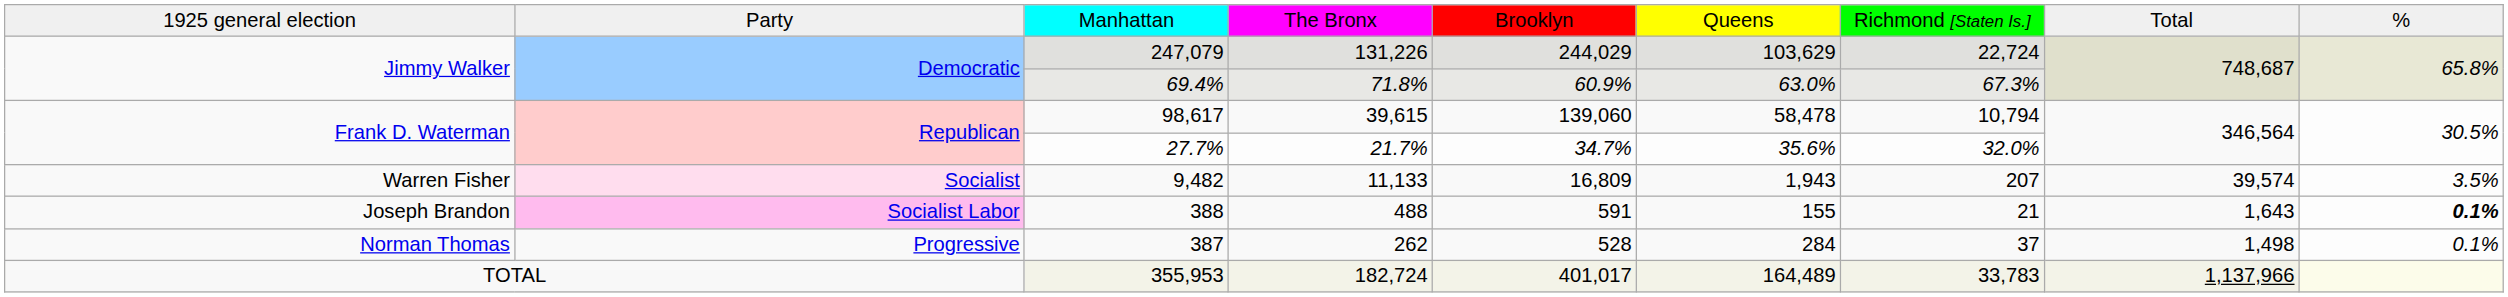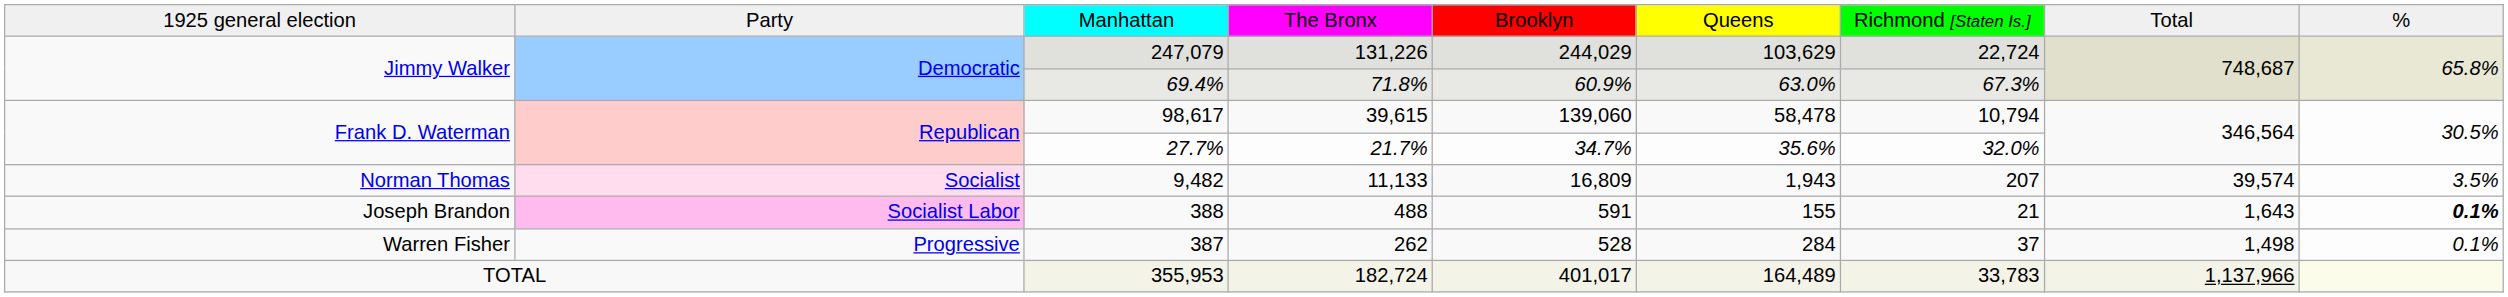9,482 | column 1: Warren Fisher -> Norman Thomas
387 | column 1: Norman Thomas -> Warren Fisher
